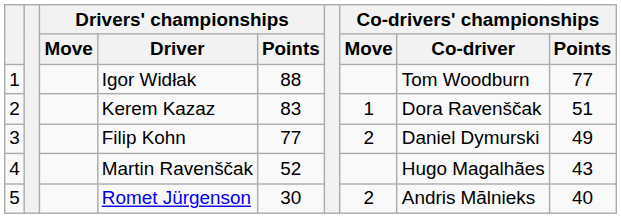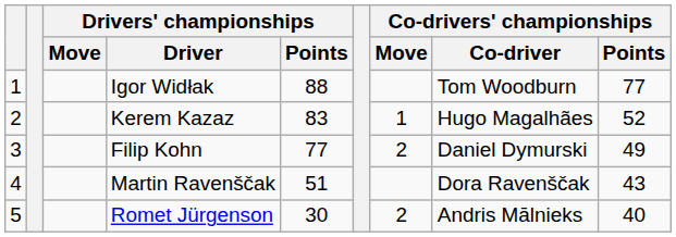Kerem Kazaz | Co-drivers' championships / Co-driver: Dora Ravenščak -> Hugo Magalhães
Kerem Kazaz | Co-drivers' championships / Points: 51 -> 52
Martin Ravenščak | Drivers' championships / Points: 52 -> 51
Martin Ravenščak | Co-drivers' championships / Co-driver: Hugo Magalhães -> Dora Ravenščak
